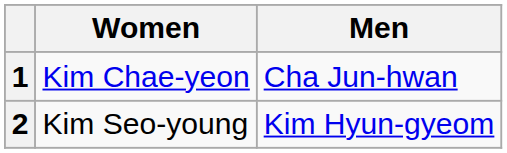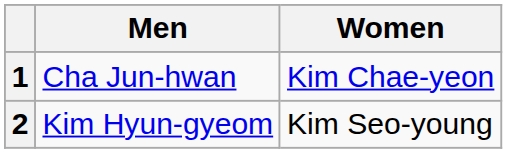columns swapped: Men <-> Women
